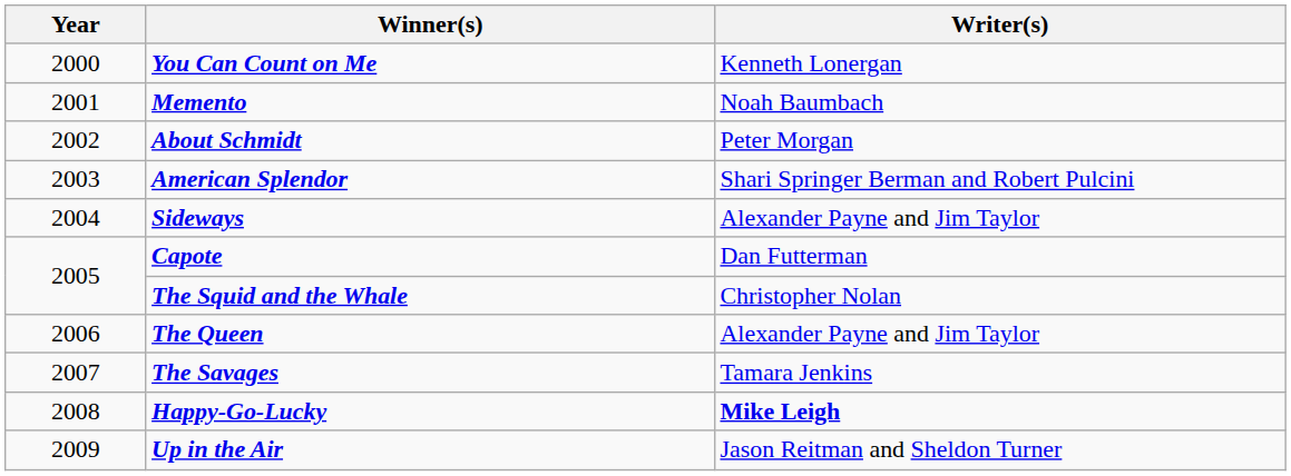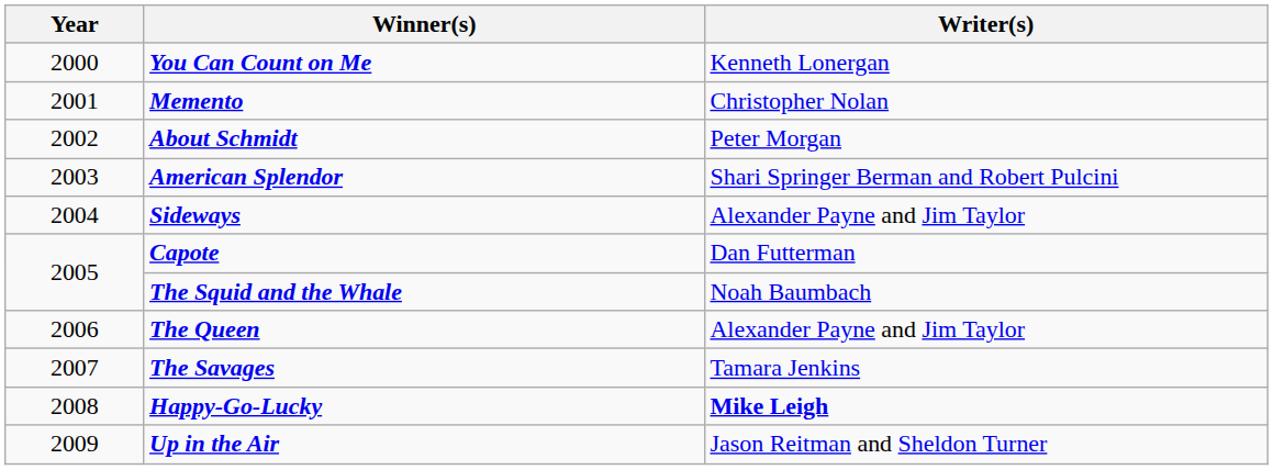Memento | Writer(s): Noah Baumbach -> Christopher Nolan
The Squid and the Whale | Writer(s): Christopher Nolan -> Noah Baumbach
